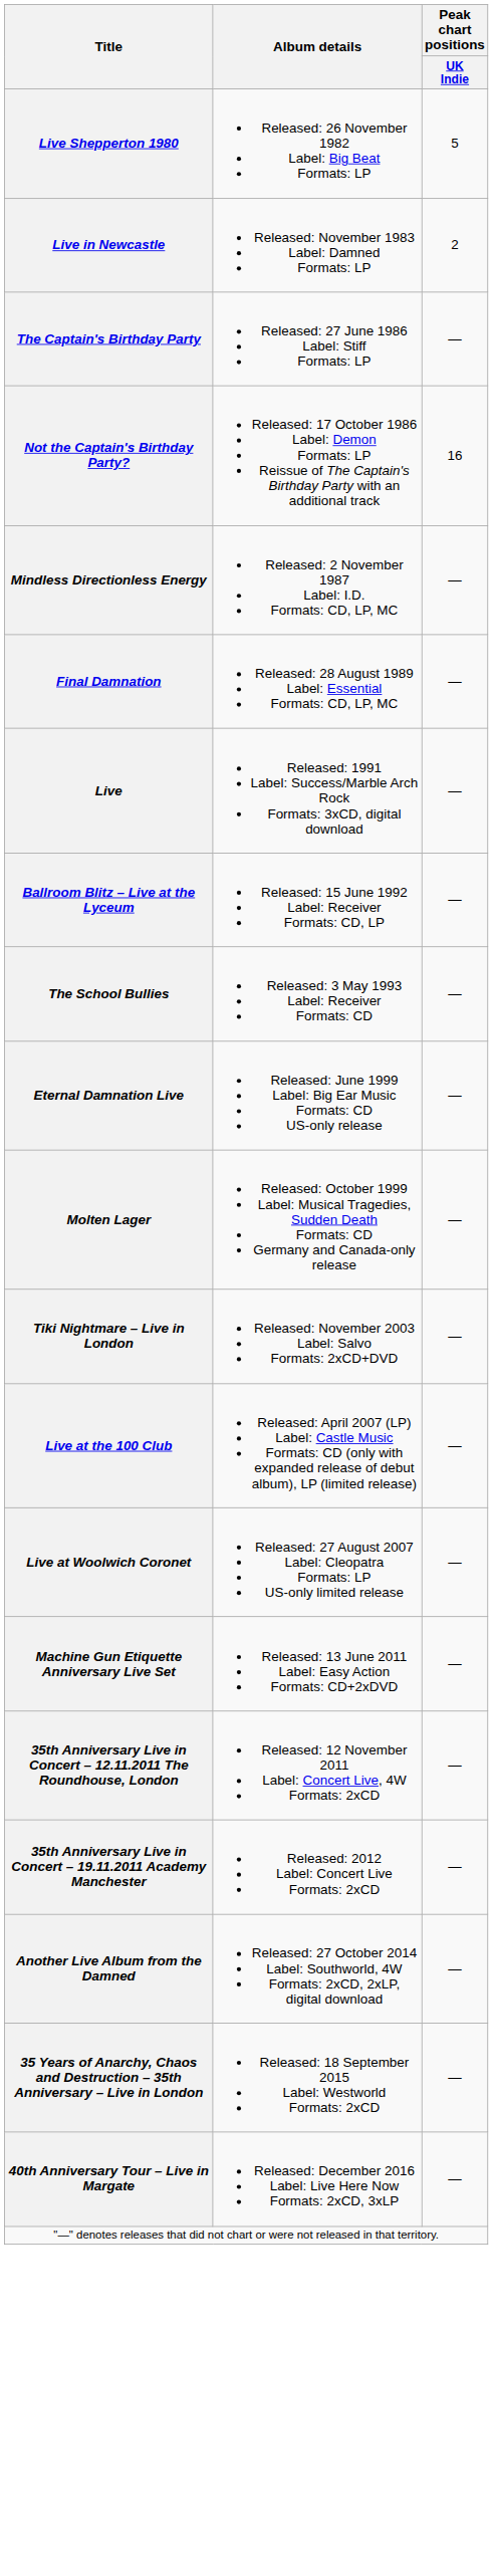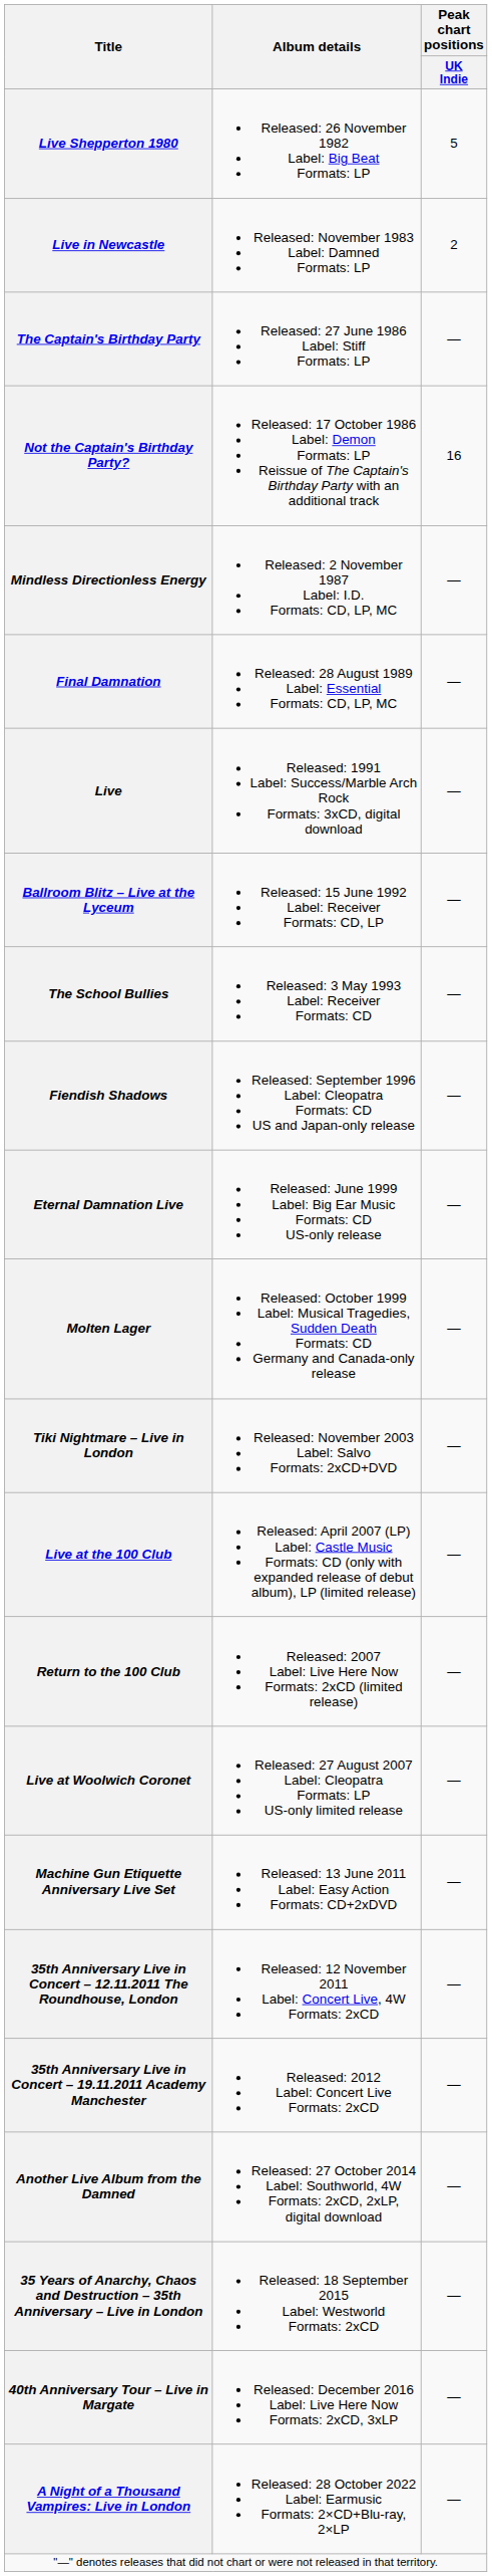+ row: Fiendish Shadows | Released: September 1996 Label: Cleopatra Formats: CD US and Japan-only release | —
+ row: Return to the 100 Club | Released: 2007 Label: Live Here Now Formats: 2xCD (limited release) | —
+ row: A Night of a Thousand Vampires: Live in London | Released: 28 October 2022 Label: Earmusic Formats: 2×CD+Blu-ray, 2×LP | —
